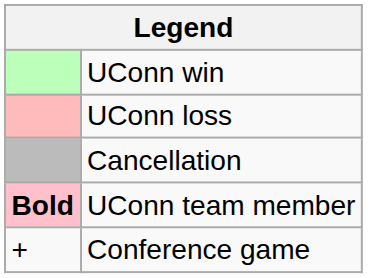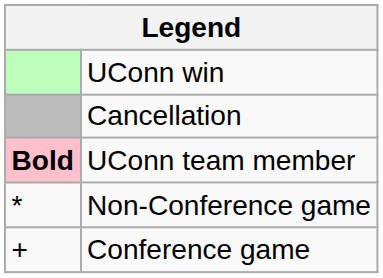- row: UConn loss
+ row: * | Non-Conference game
